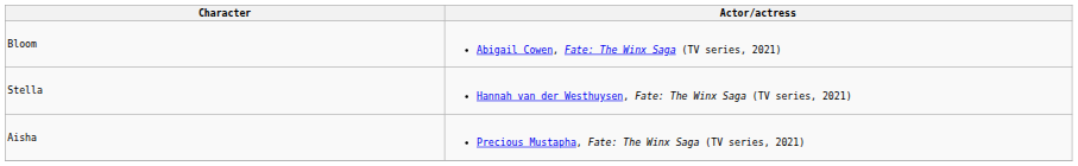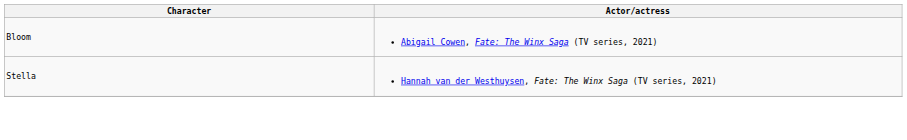- row: Aisha | Precious Mustapha, Fate: The Winx Saga (TV series, 2021)
